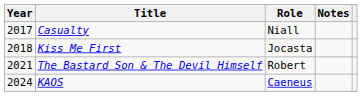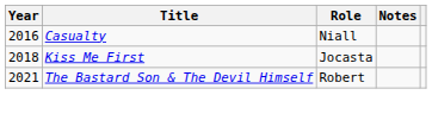Casualty | Year: 2017 -> 2016
- row: 2024 | KAOS | Caeneus
